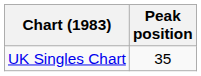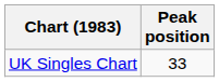UK Singles Chart | Peak position: 35 -> 33
